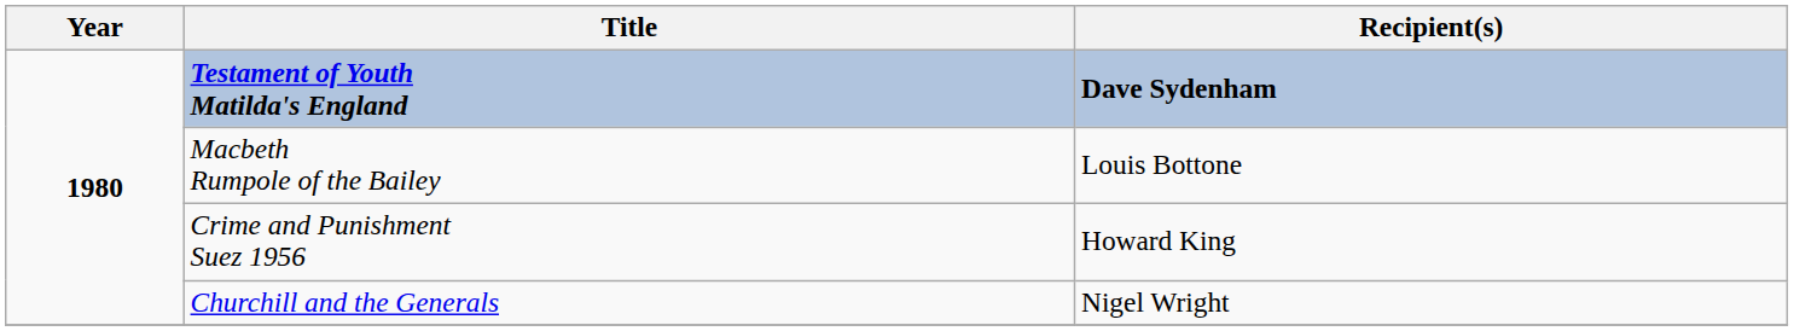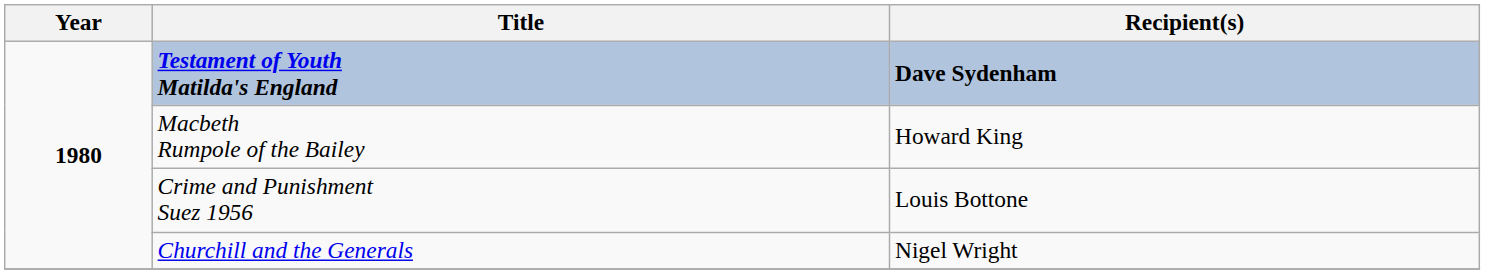Macbeth Rumpole of the Bailey | Recipient(s): Louis Bottone -> Howard King
Crime and Punishment Suez 1956 | Recipient(s): Howard King -> Louis Bottone
